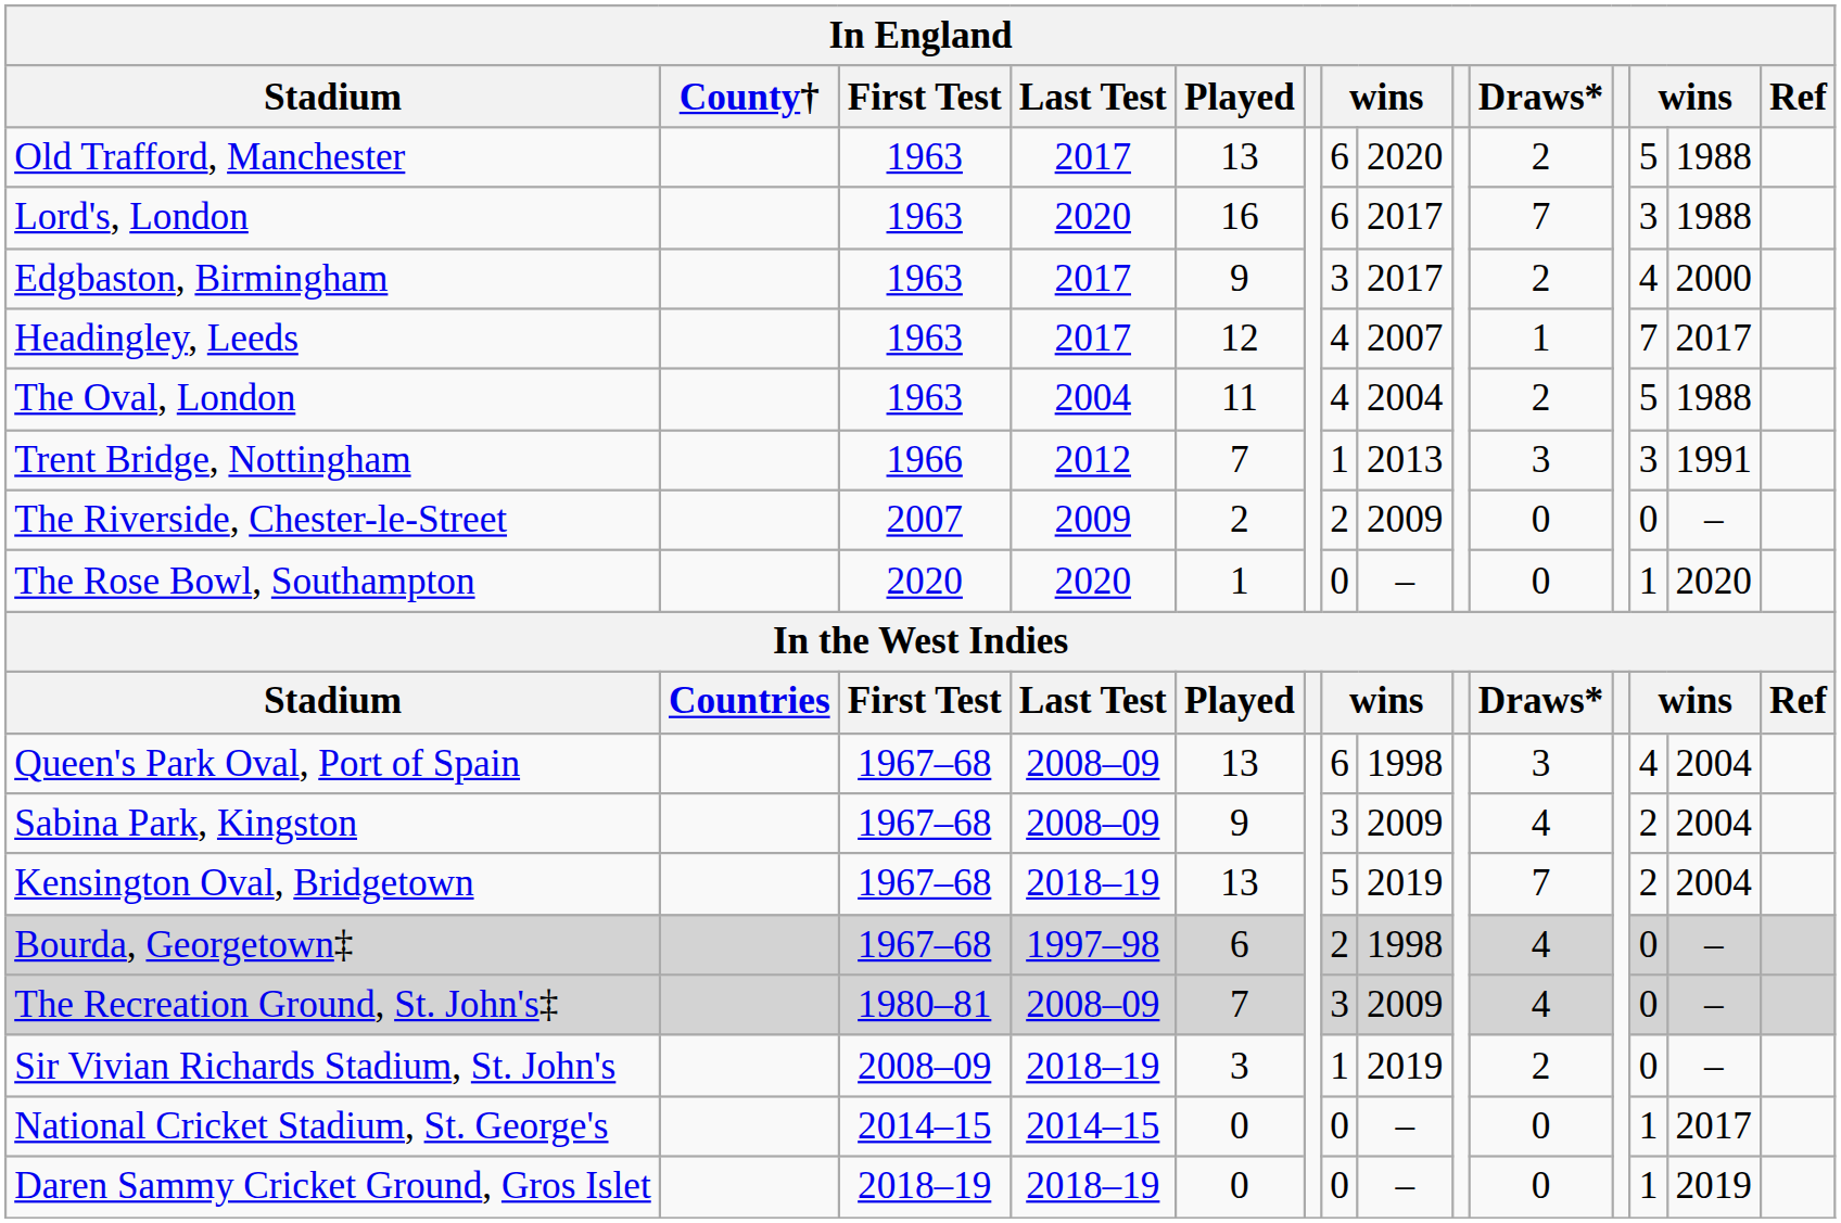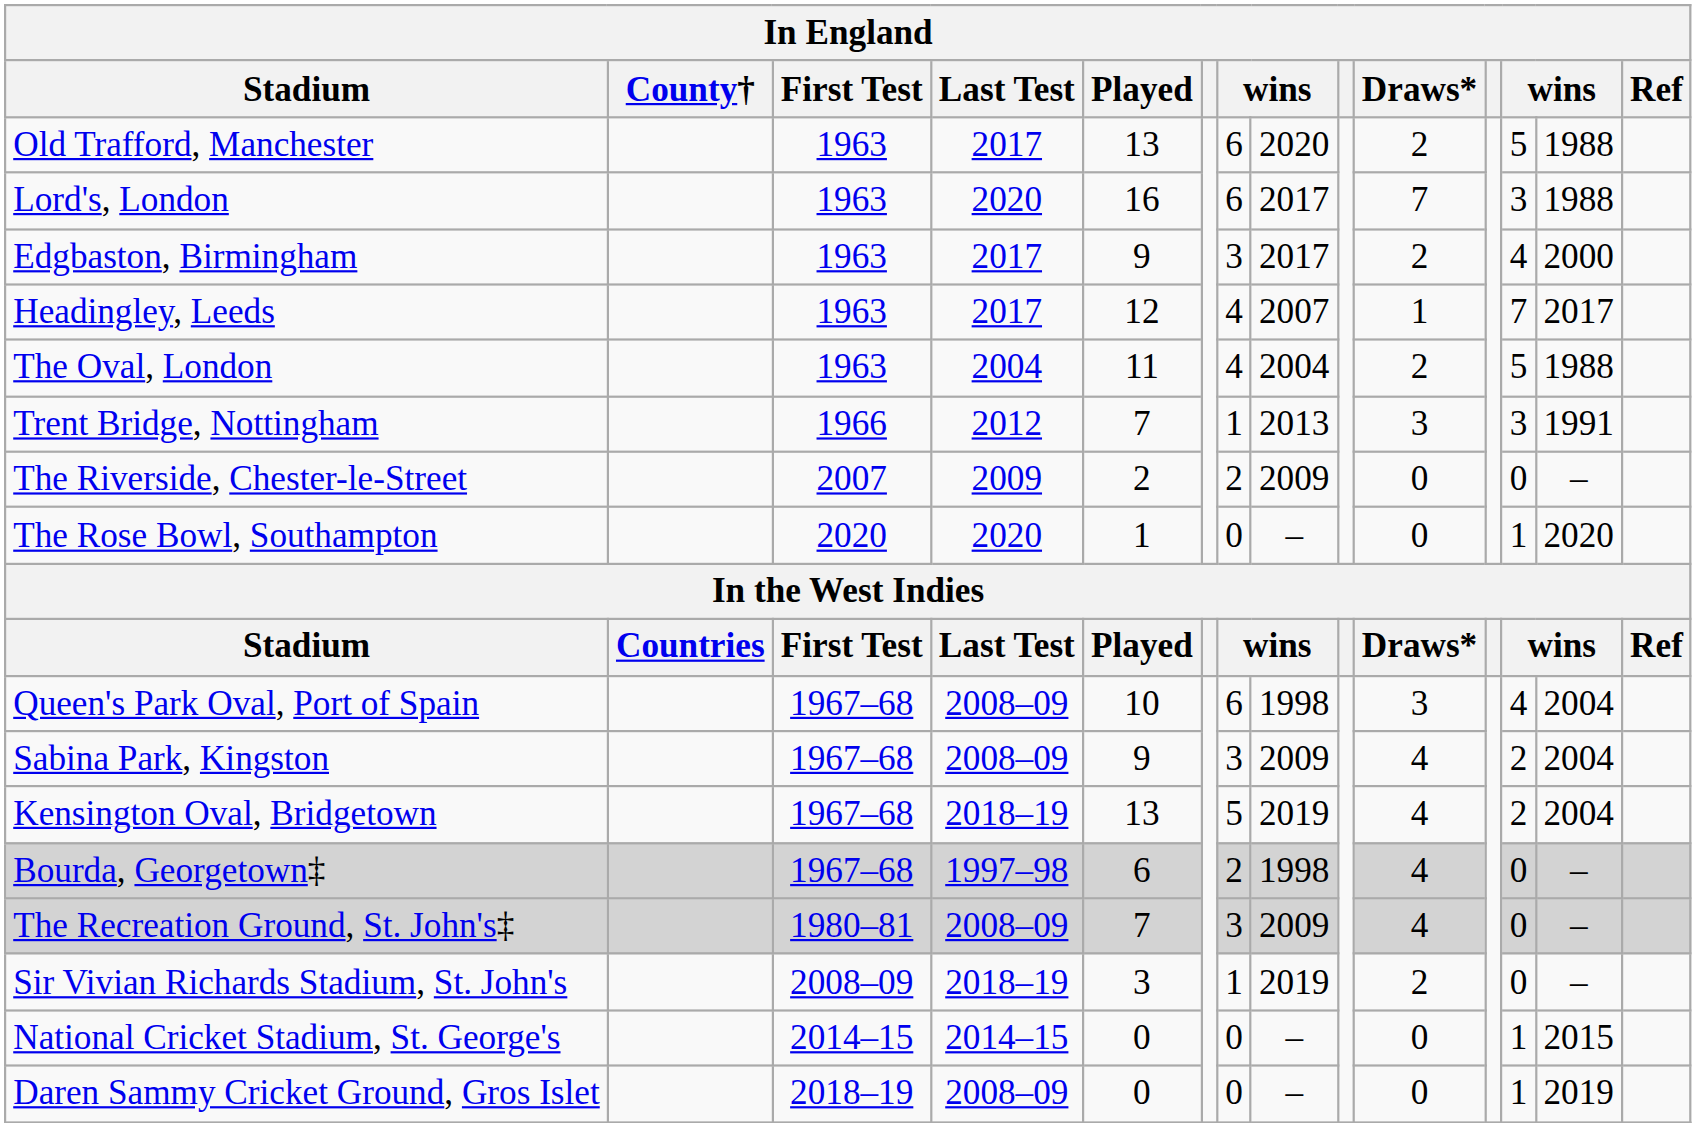Queen's Park Oval, Port of Spain | Played: 13 -> 10
Kensington Oval, Bridgetown | Draws*: 7 -> 4
National Cricket Stadium, St. George's | column 13: 2017 -> 2015
Daren Sammy Cricket Ground, Gros Islet | Last Test: 2018–19 -> 2008–09
